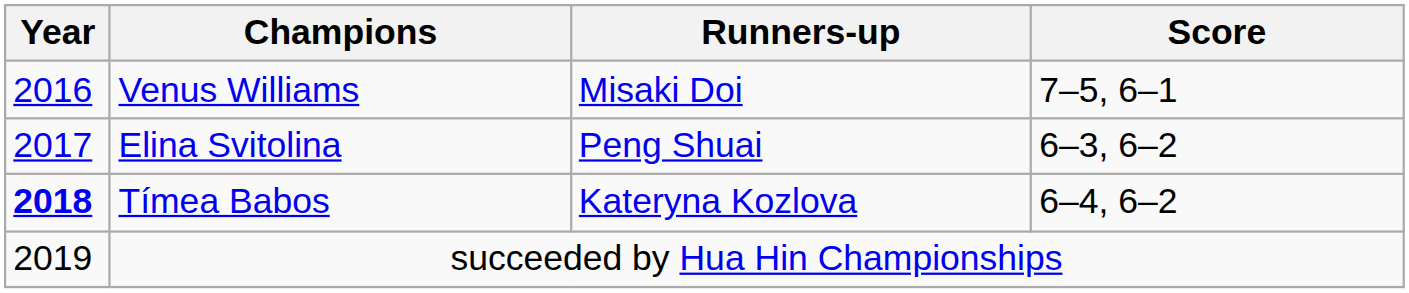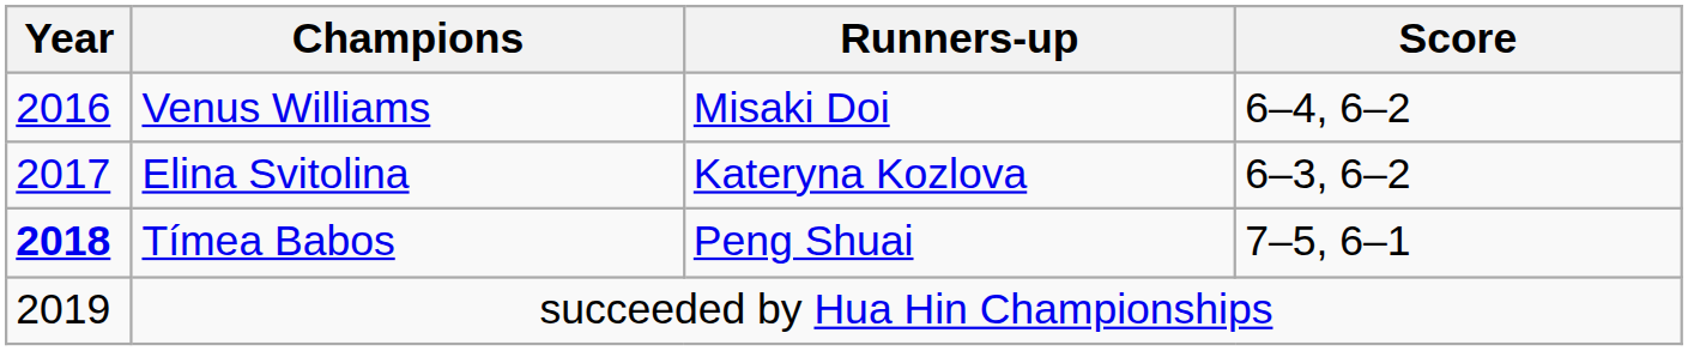Venus Williams | Score: 7–5, 6–1 -> 6–4, 6–2
Elina Svitolina | Runners-up: Peng Shuai -> Kateryna Kozlova
Tímea Babos | Runners-up: Kateryna Kozlova -> Peng Shuai
Tímea Babos | Score: 6–4, 6–2 -> 7–5, 6–1
